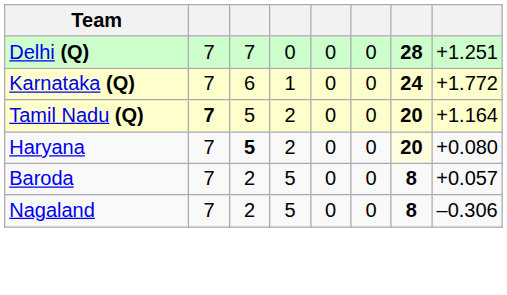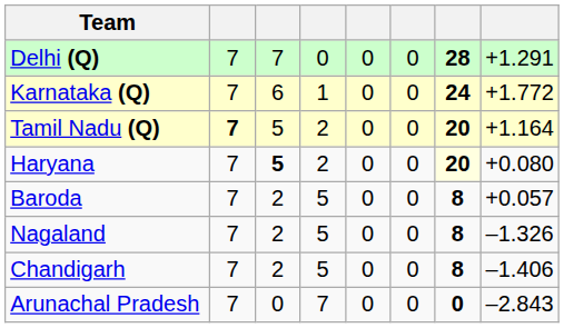Delhi (Q) | column 8: +1.251 -> +1.291
Nagaland | column 8: –0.306 -> –1.326
+ row: Chandigarh | 7 | 2 | 5 | 0 | 0 | 8 | –1.406
+ row: Arunachal Pradesh | 7 | 0 | 7 | 0 | 0 | 0 | –2.843
